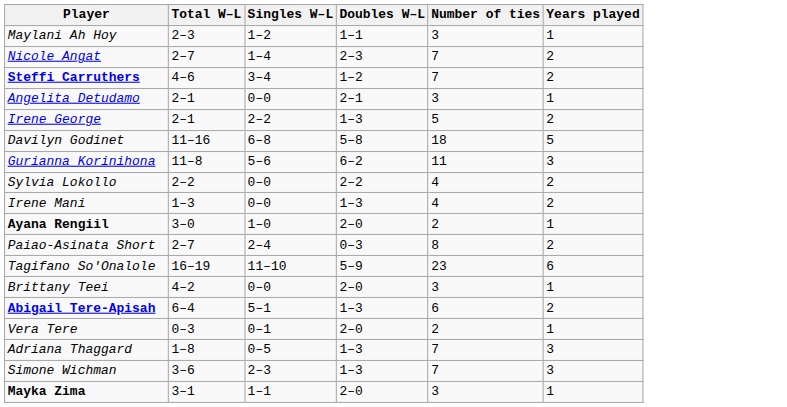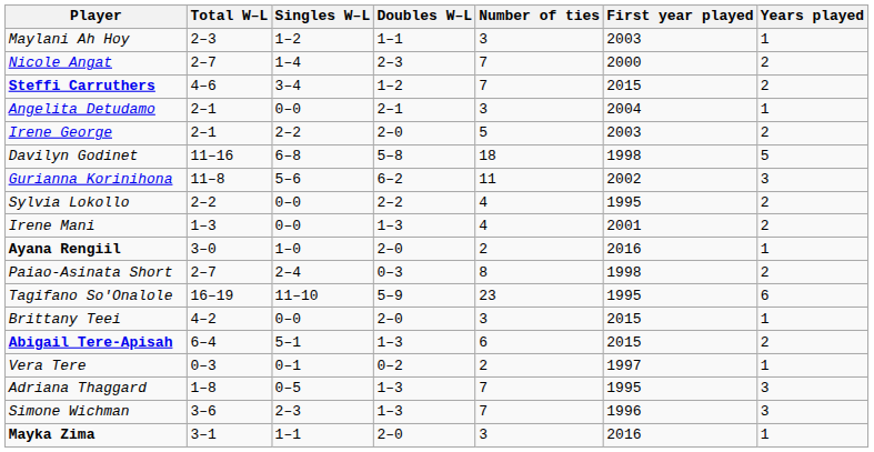+ column: First year played | 2003 | 2000 | 2015 | 2004 | 2003 | 1998 | 2002 | 1995 | 2001 | 2016 | 1998 | 1995 | 2015 | 2015 | 1997 | 1995 | 1996 | 2016
Irene George | Doubles W–L: 1–3 -> 2–0
Vera Tere | Doubles W–L: 2–0 -> 0–2
